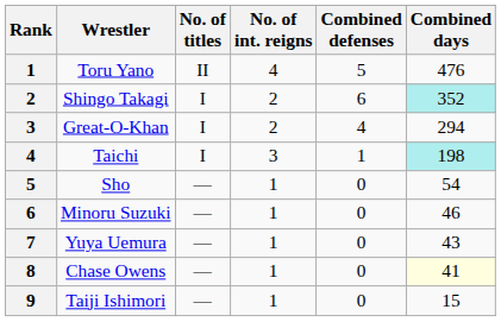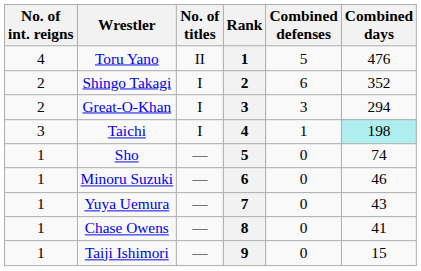columns swapped: Rank <-> No. of int. reigns
Shingo Takagi | Combined days: paleturquoise background -> no background
Great-O-Khan | Combined defenses: 4 -> 3
Sho | Combined days: 54 -> 74
Chase Owens | Combined days: lightyellow background -> no background
